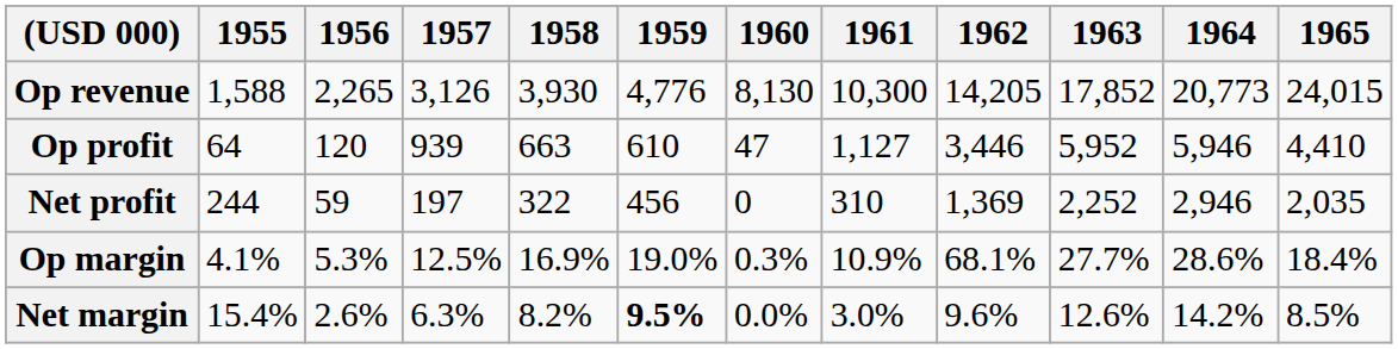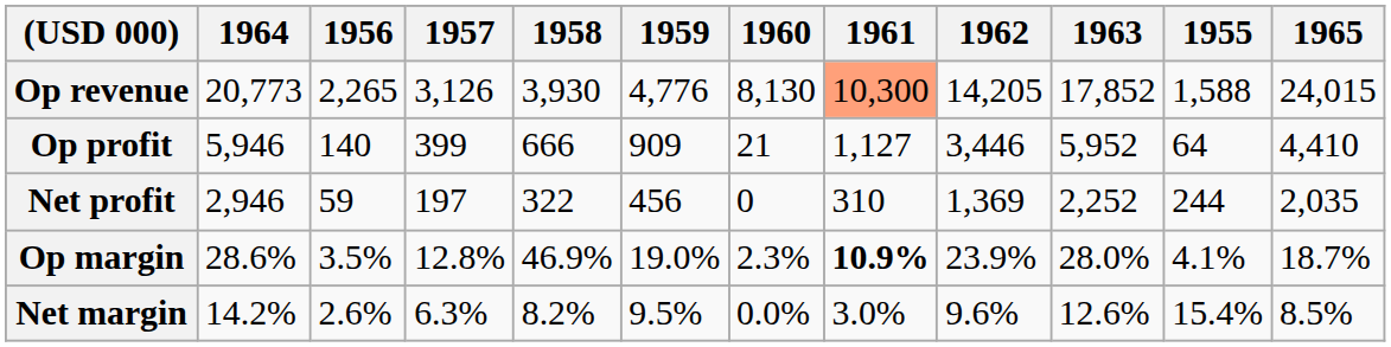columns swapped: 1955 <-> 1964
Op revenue | 1961: no background -> lightsalmon background
Op profit | 1956: 120 -> 140
Op profit | 1957: 939 -> 399
Op profit | 1958: 663 -> 666
Op profit | 1959: 610 -> 909
Op profit | 1960: 47 -> 21
Op margin | 1956: 5.3% -> 3.5%
Op margin | 1957: 12.5% -> 12.8%
Op margin | 1958: 16.9% -> 46.9%
Op margin | 1960: 0.3% -> 2.3%
Op margin | 1961: normal -> bold
Op margin | 1962: 68.1% -> 23.9%
Op margin | 1963: 27.7% -> 28.0%
Op margin | 1965: 18.4% -> 18.7%
Net margin | 1959: bold -> normal
